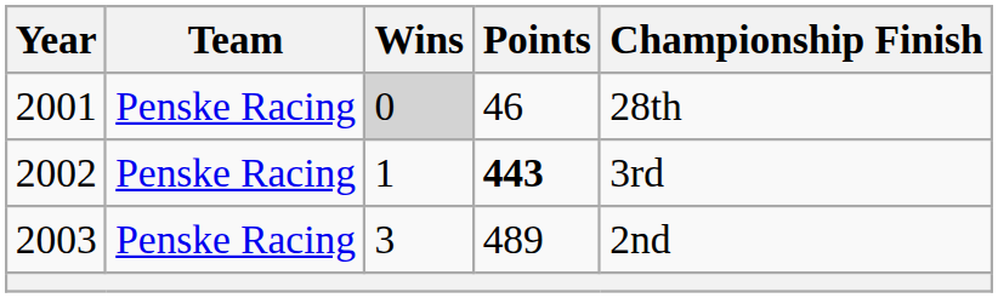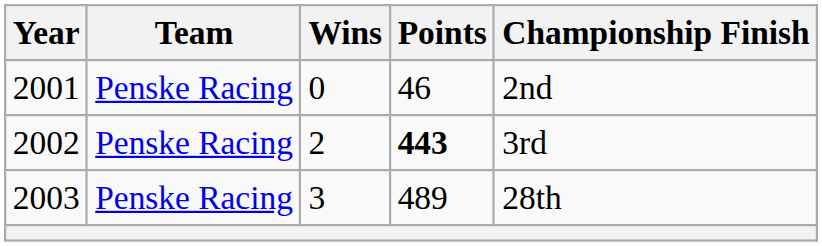2001 | Wins: lightgrey background -> no background
2001 | Championship Finish: 28th -> 2nd
2002 | Wins: 1 -> 2
2003 | Championship Finish: 2nd -> 28th
